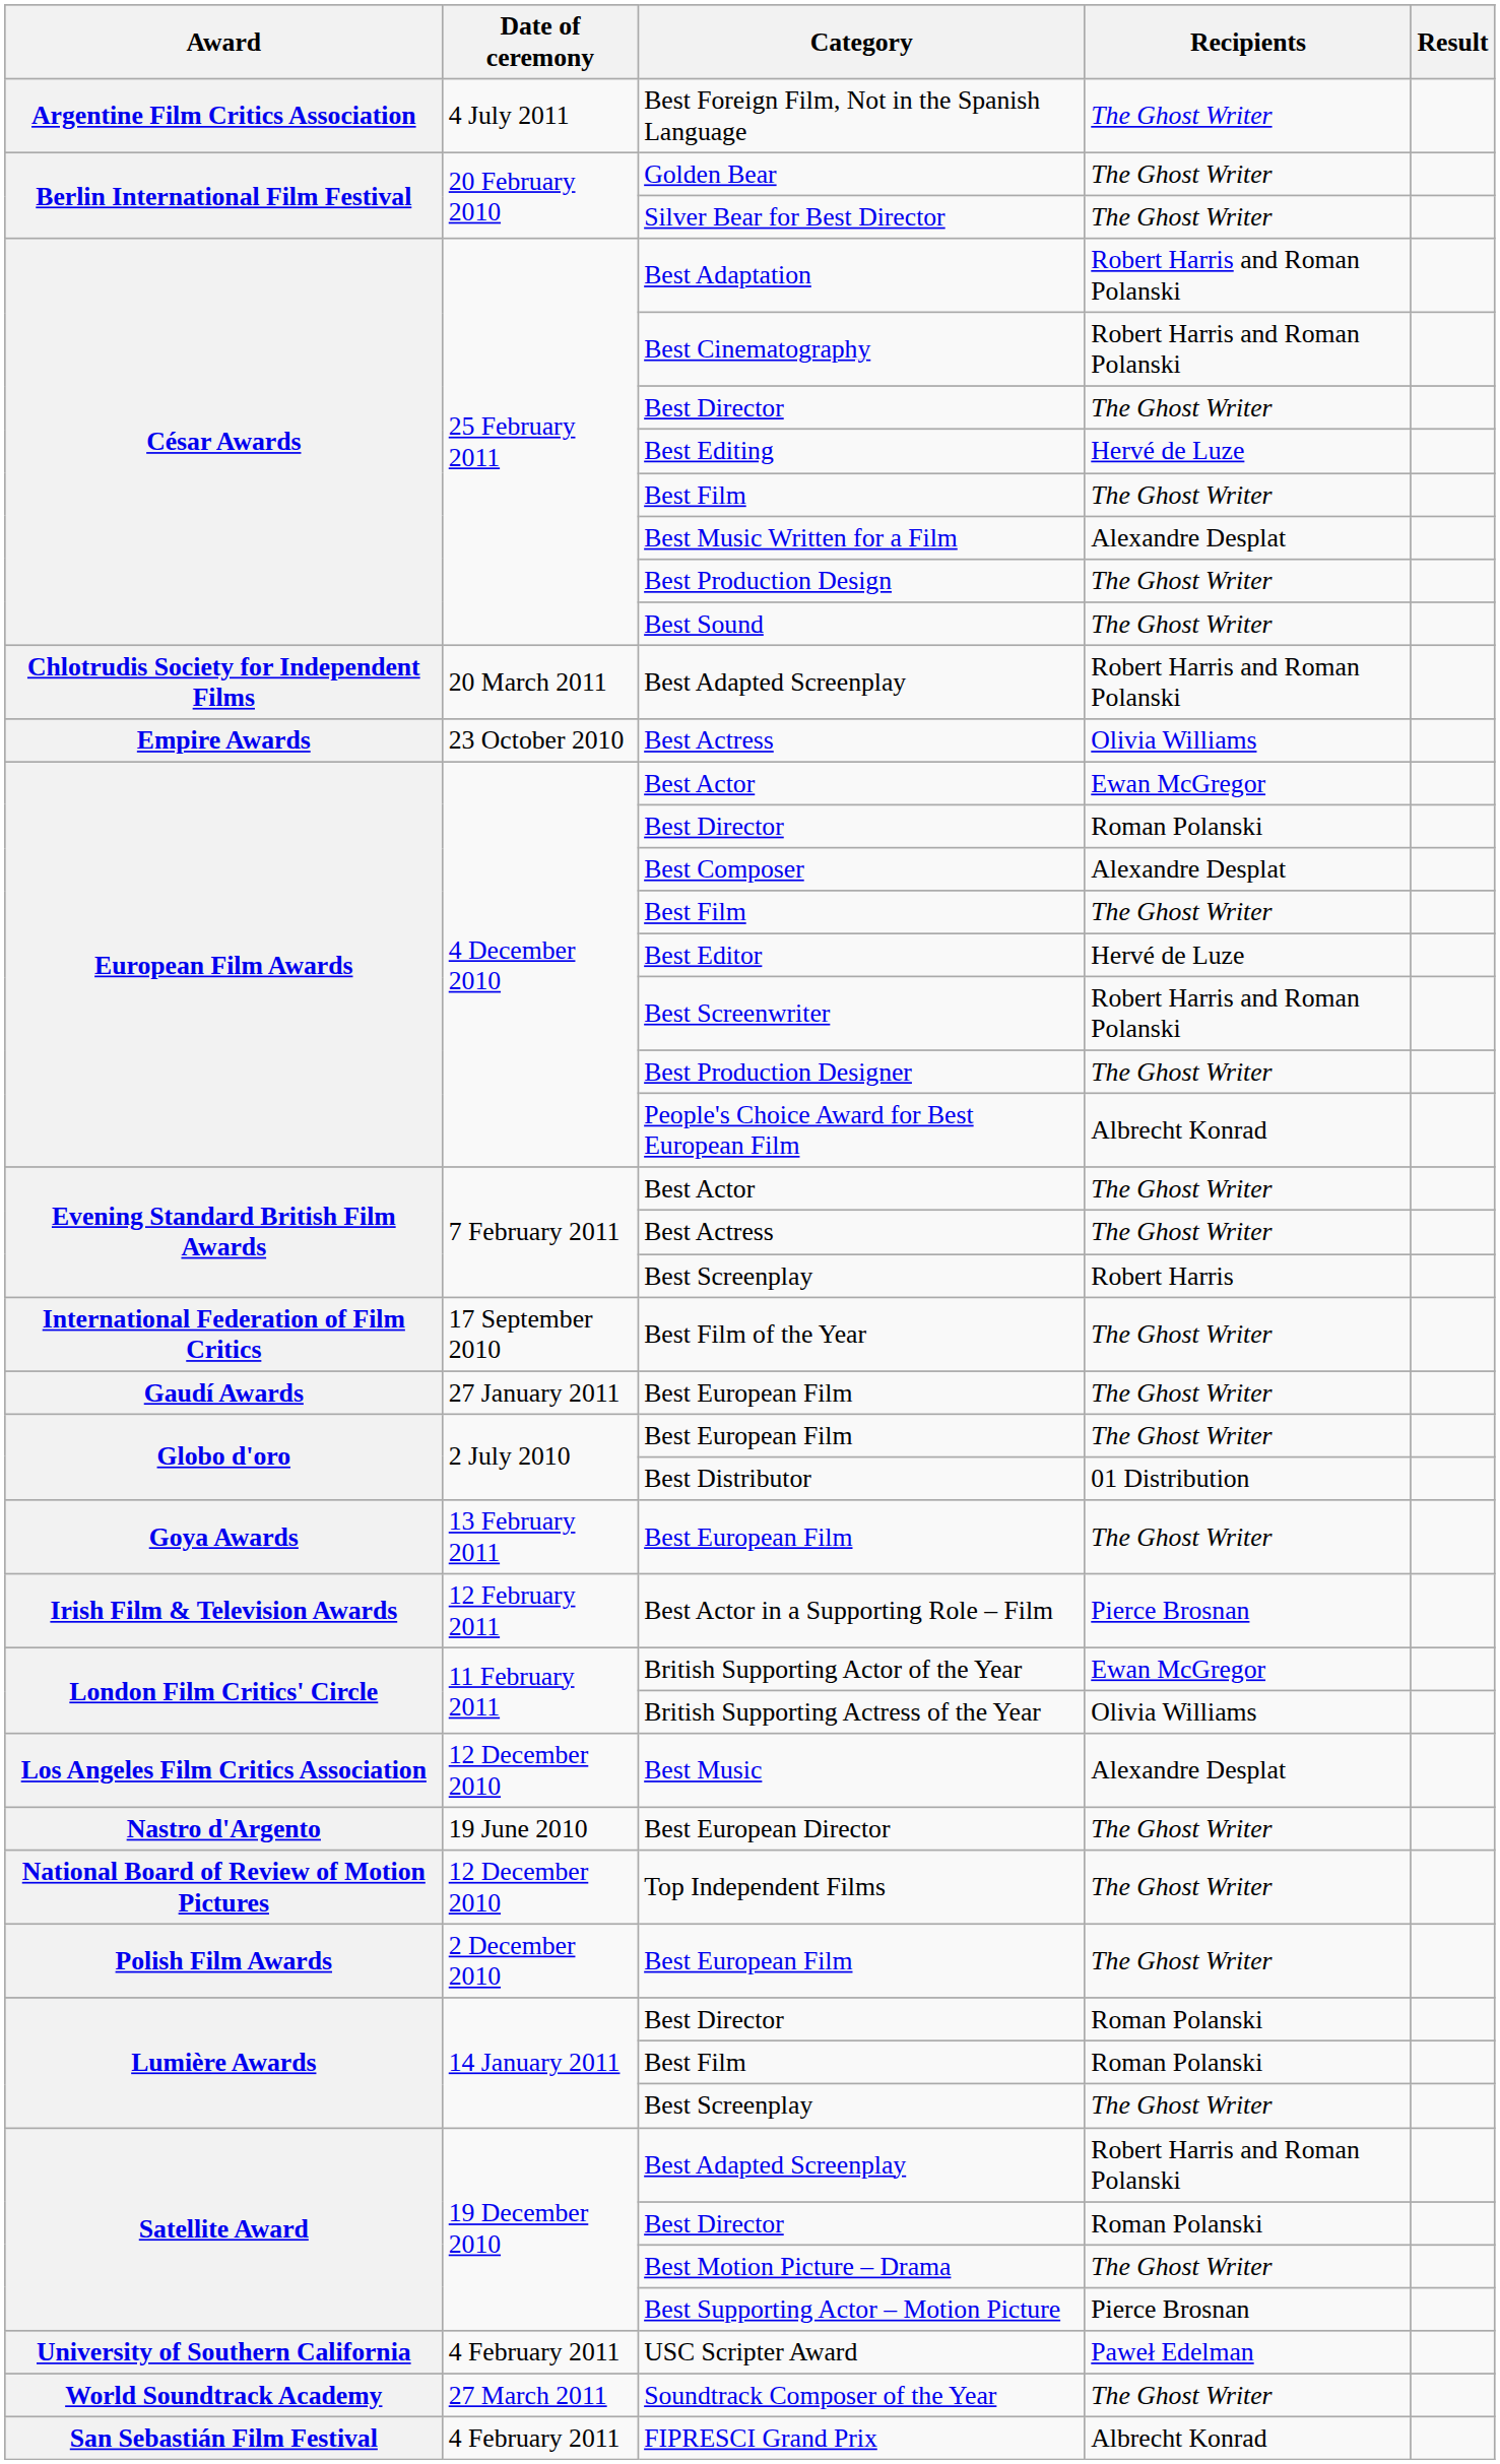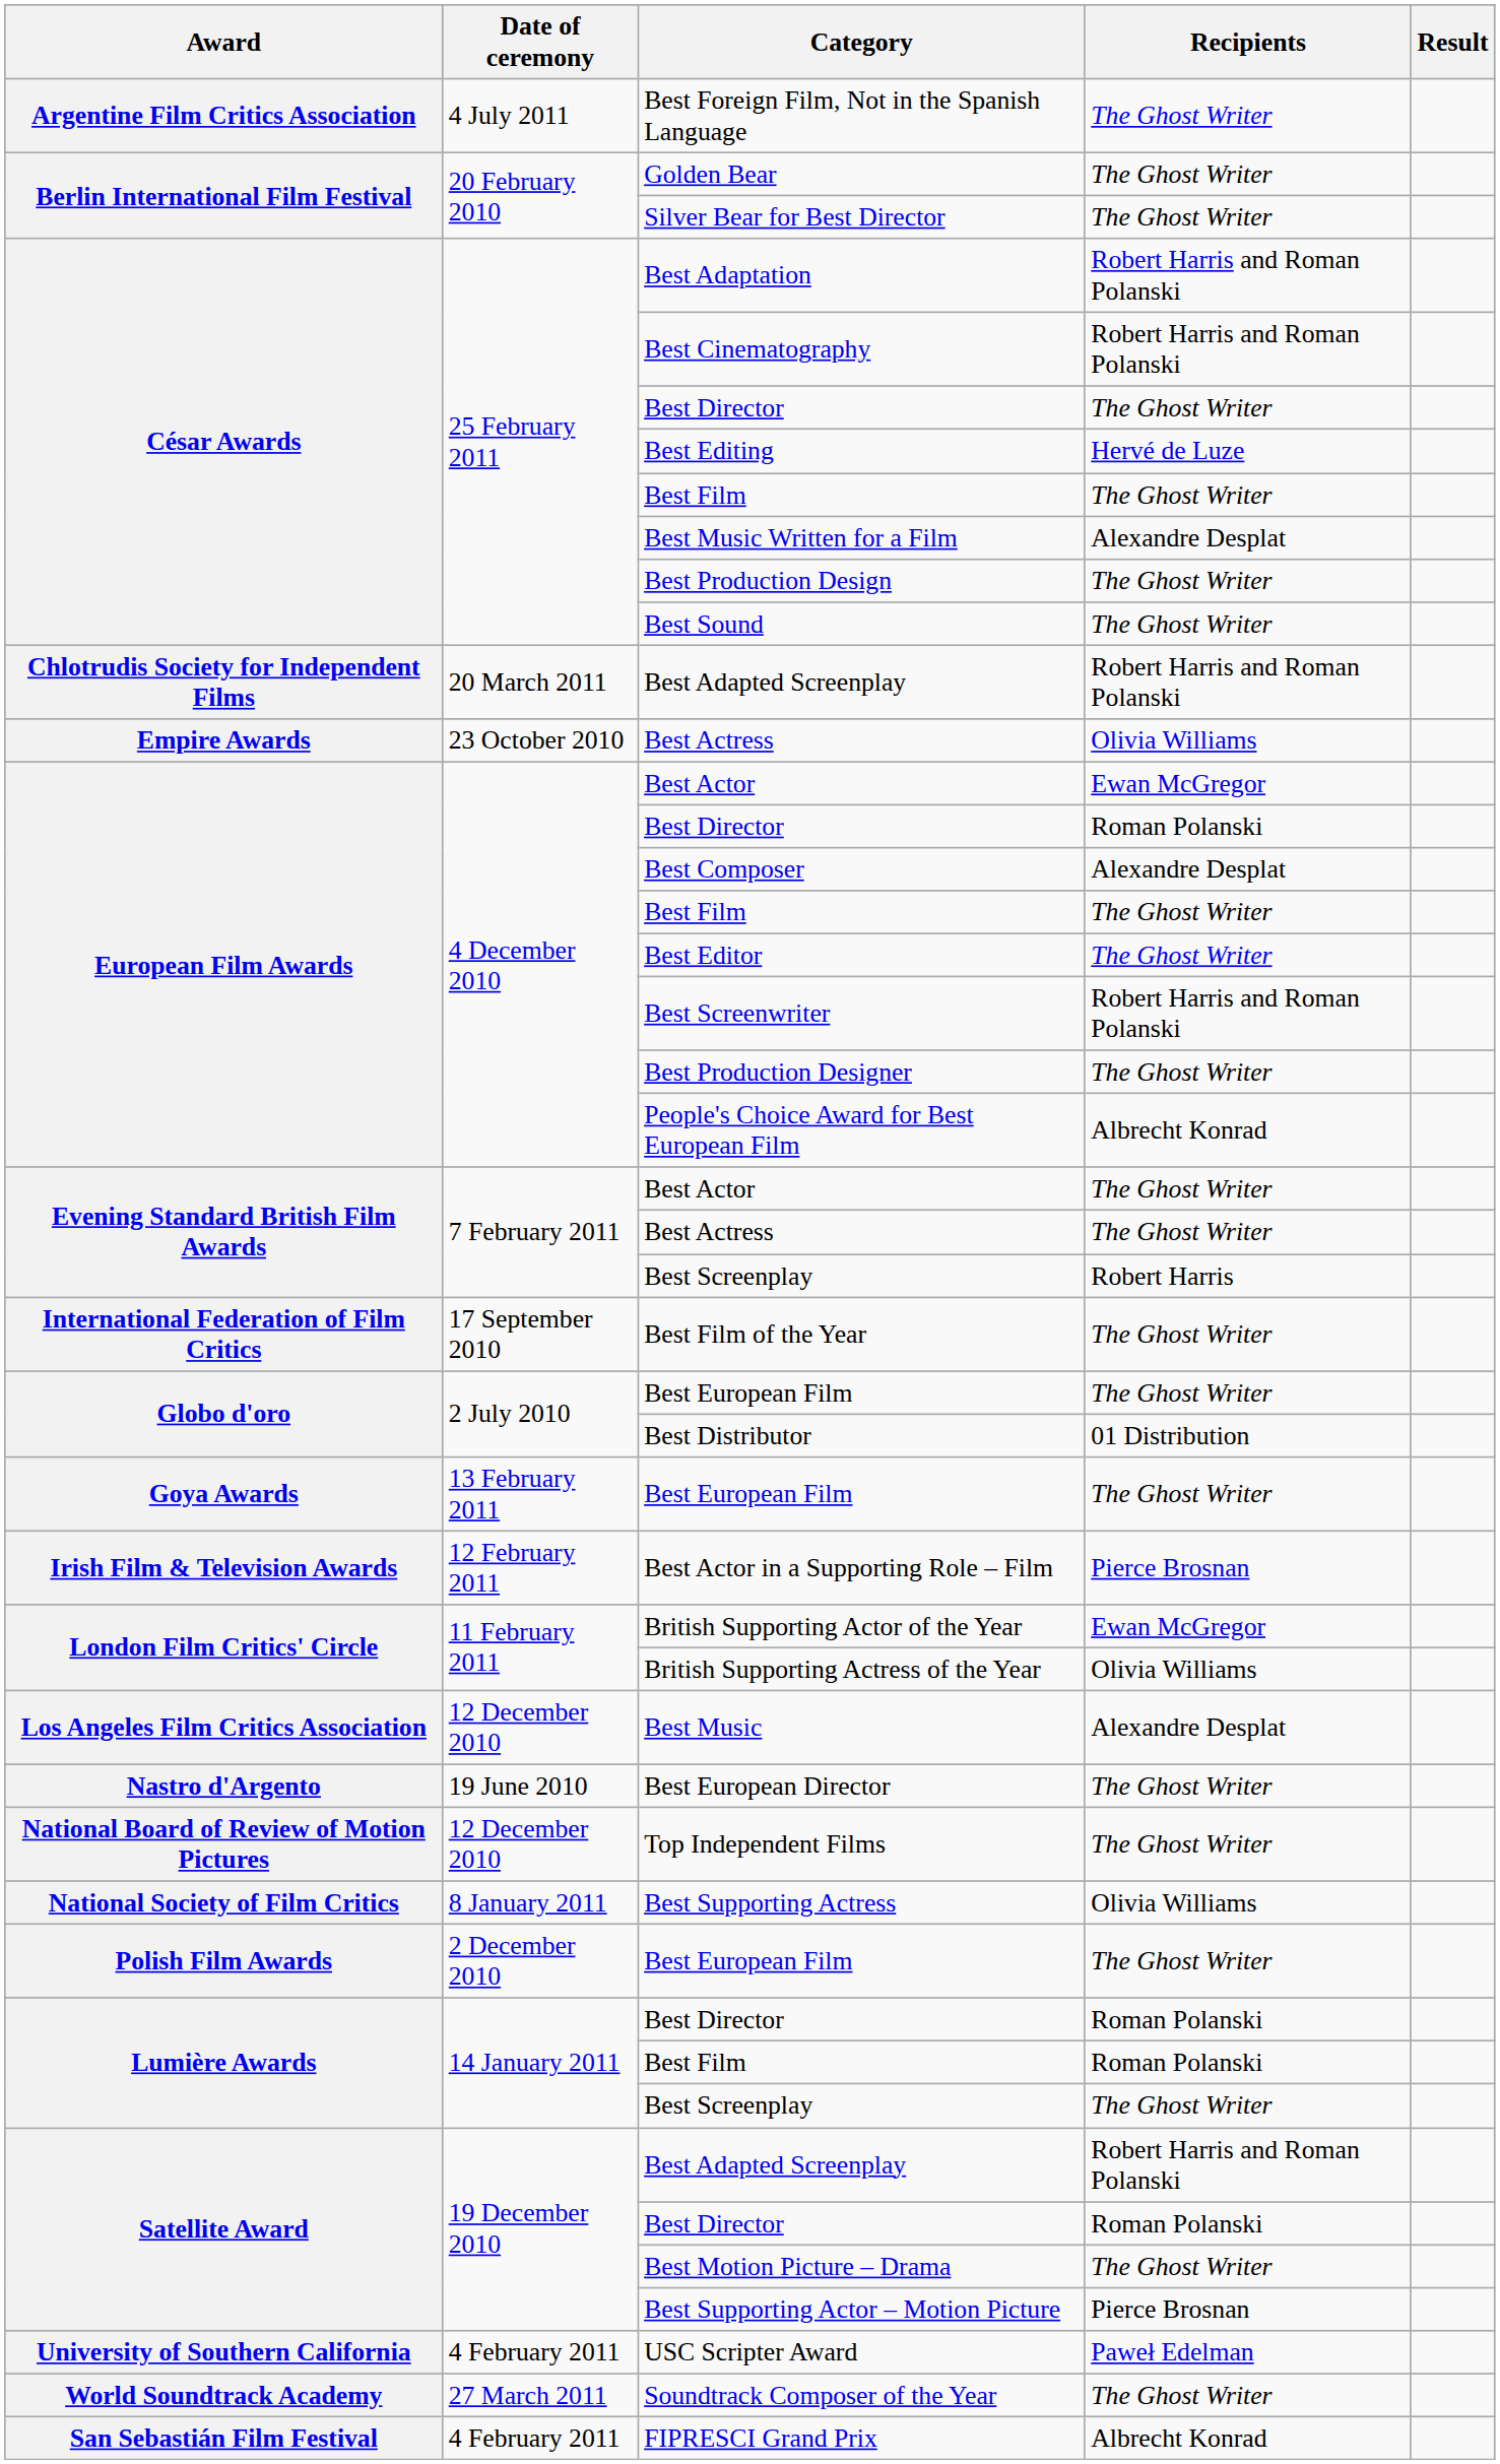Best Editor | Recipients: Hervé de Luze -> The Ghost Writer
- row: Gaudí Awards | 27 January 2011 | Best European Film | The Ghost Writer
+ row: National Society of Film Critics | 8 January 2011 | Best Supporting Actress | Olivia Williams
